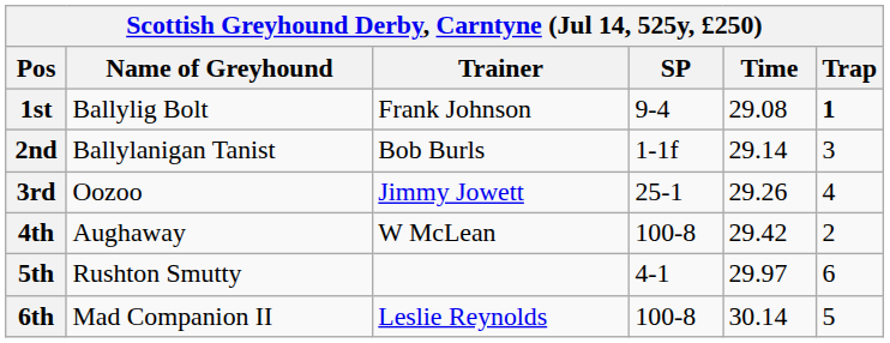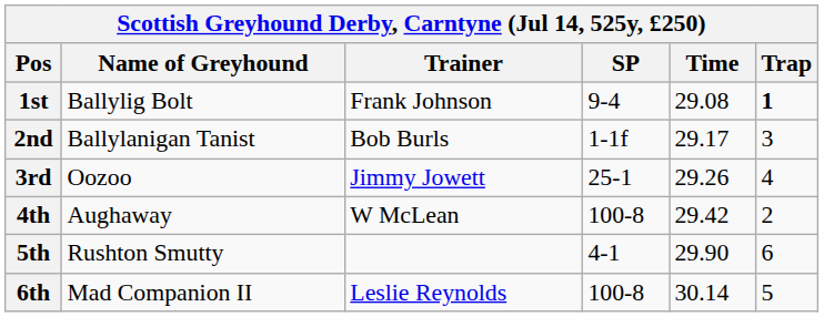2nd | Time: 29.14 -> 29.17
5th | Time: 29.97 -> 29.90
